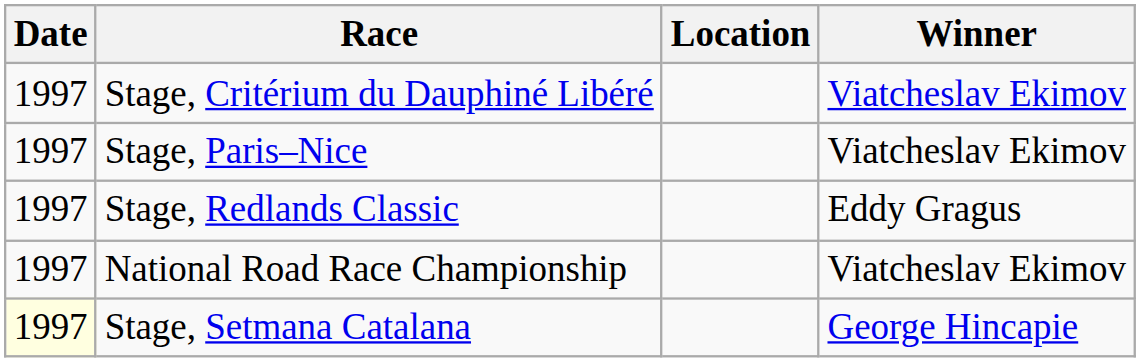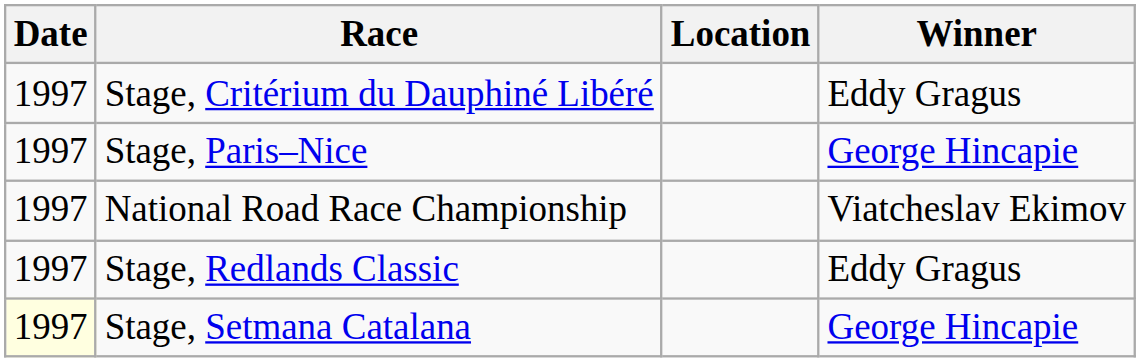Stage, Critérium du Dauphiné Libéré | Winner: Viatcheslav Ekimov -> Eddy Gragus
Stage, Paris–Nice | Winner: Viatcheslav Ekimov -> George Hincapie
rows swapped: Stage, Redlands Classic <-> National Road Race Championship
